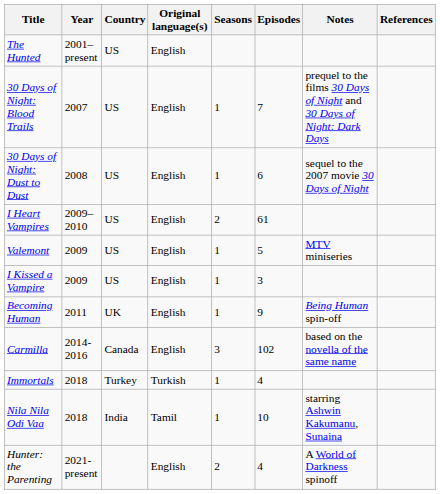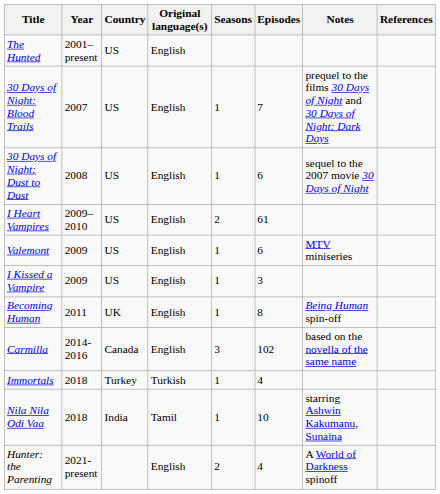Valemont | Episodes: 5 -> 6
Becoming Human | Episodes: 9 -> 8
